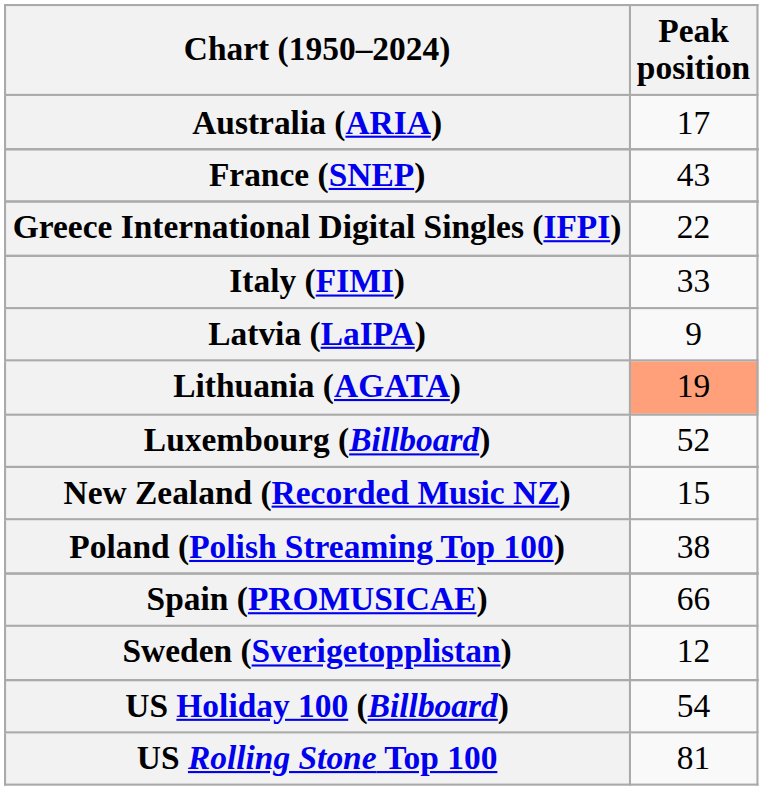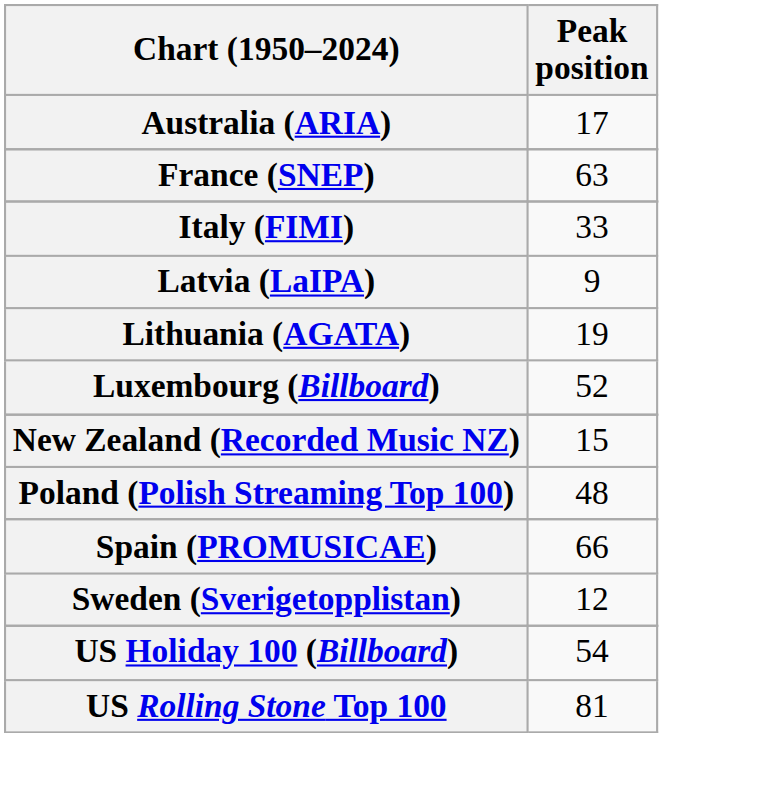France (SNEP) | Peak position: 43 -> 63
- row: Greece International Digital Singles (IFPI) | 22
Lithuania (AGATA) | Peak position: lightsalmon background -> no background
Poland (Polish Streaming Top 100) | Peak position: 38 -> 48
